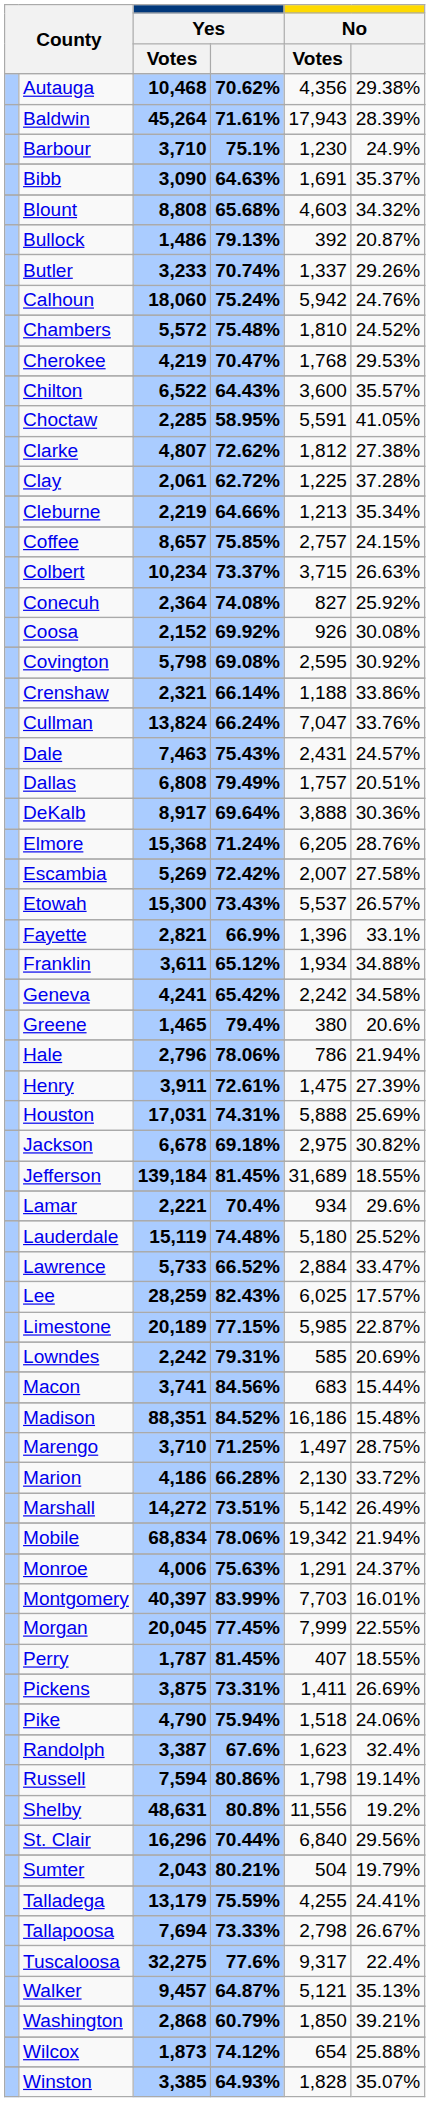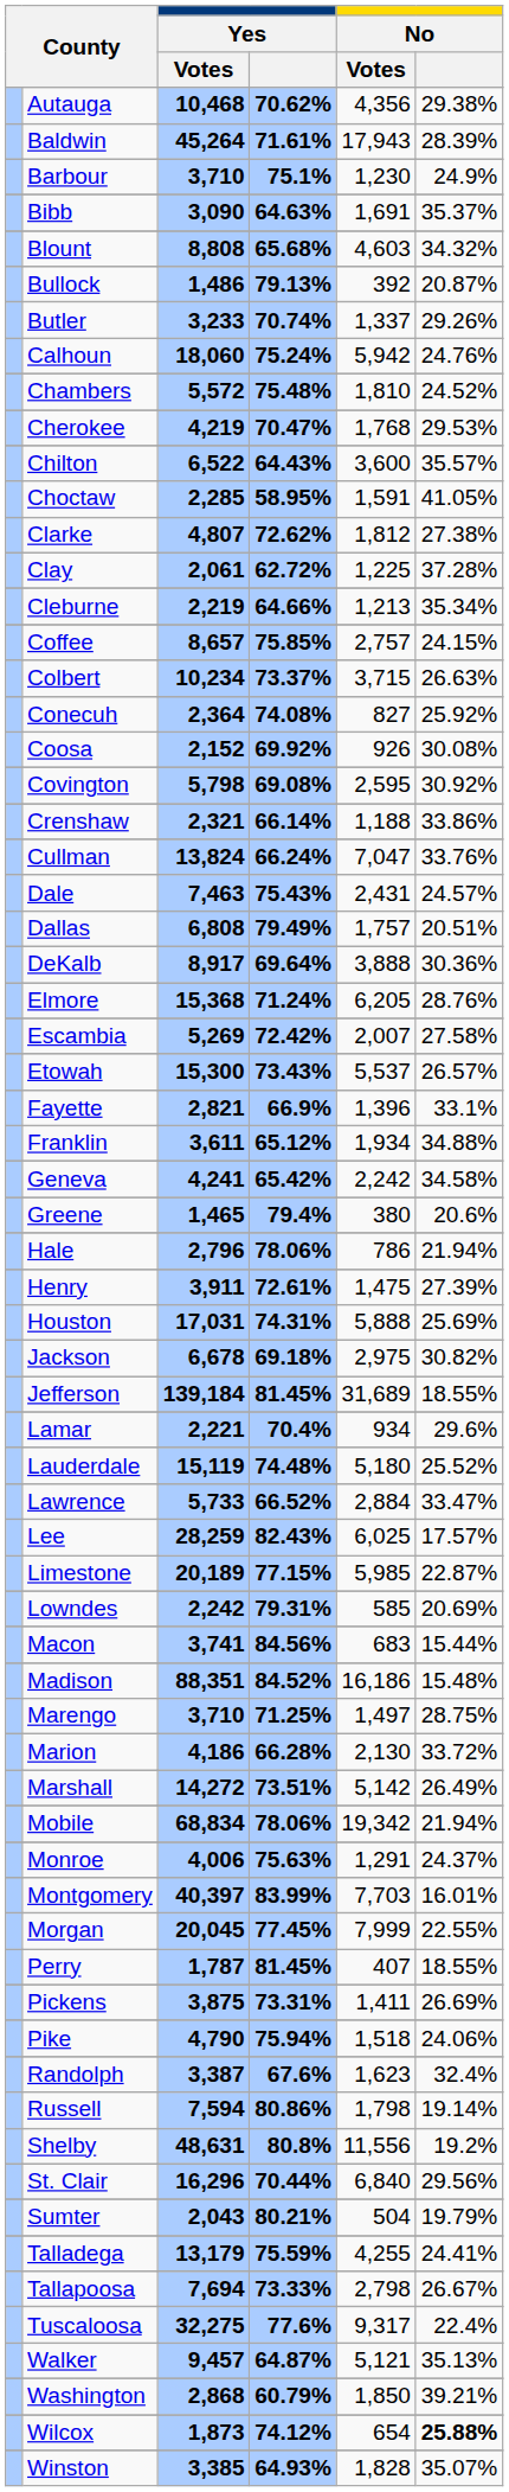Choctaw | No / Votes: 5,591 -> 1,591
Wilcox | No: normal -> bold
